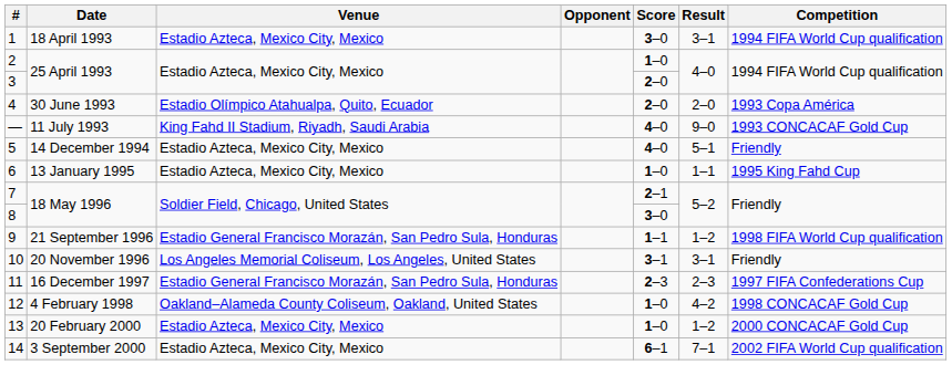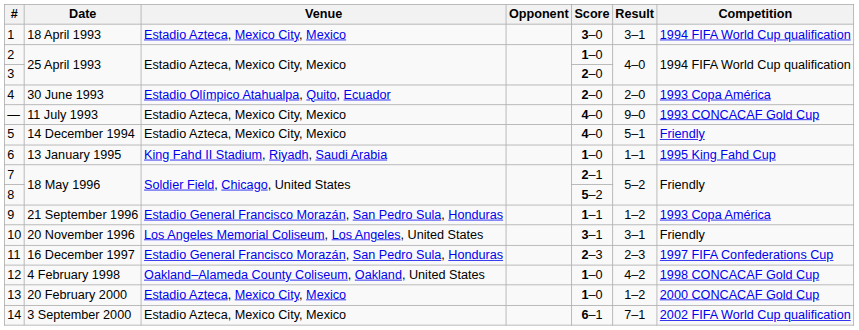— | Venue: King Fahd II Stadium, Riyadh, Saudi Arabia -> Estadio Azteca, Mexico City, Mexico
6 | Venue: Estadio Azteca, Mexico City, Mexico -> King Fahd II Stadium, Riyadh, Saudi Arabia
8 | Score: 3–0 -> 5–2
9 | Competition: 1998 FIFA World Cup qualification -> 1993 Copa América
